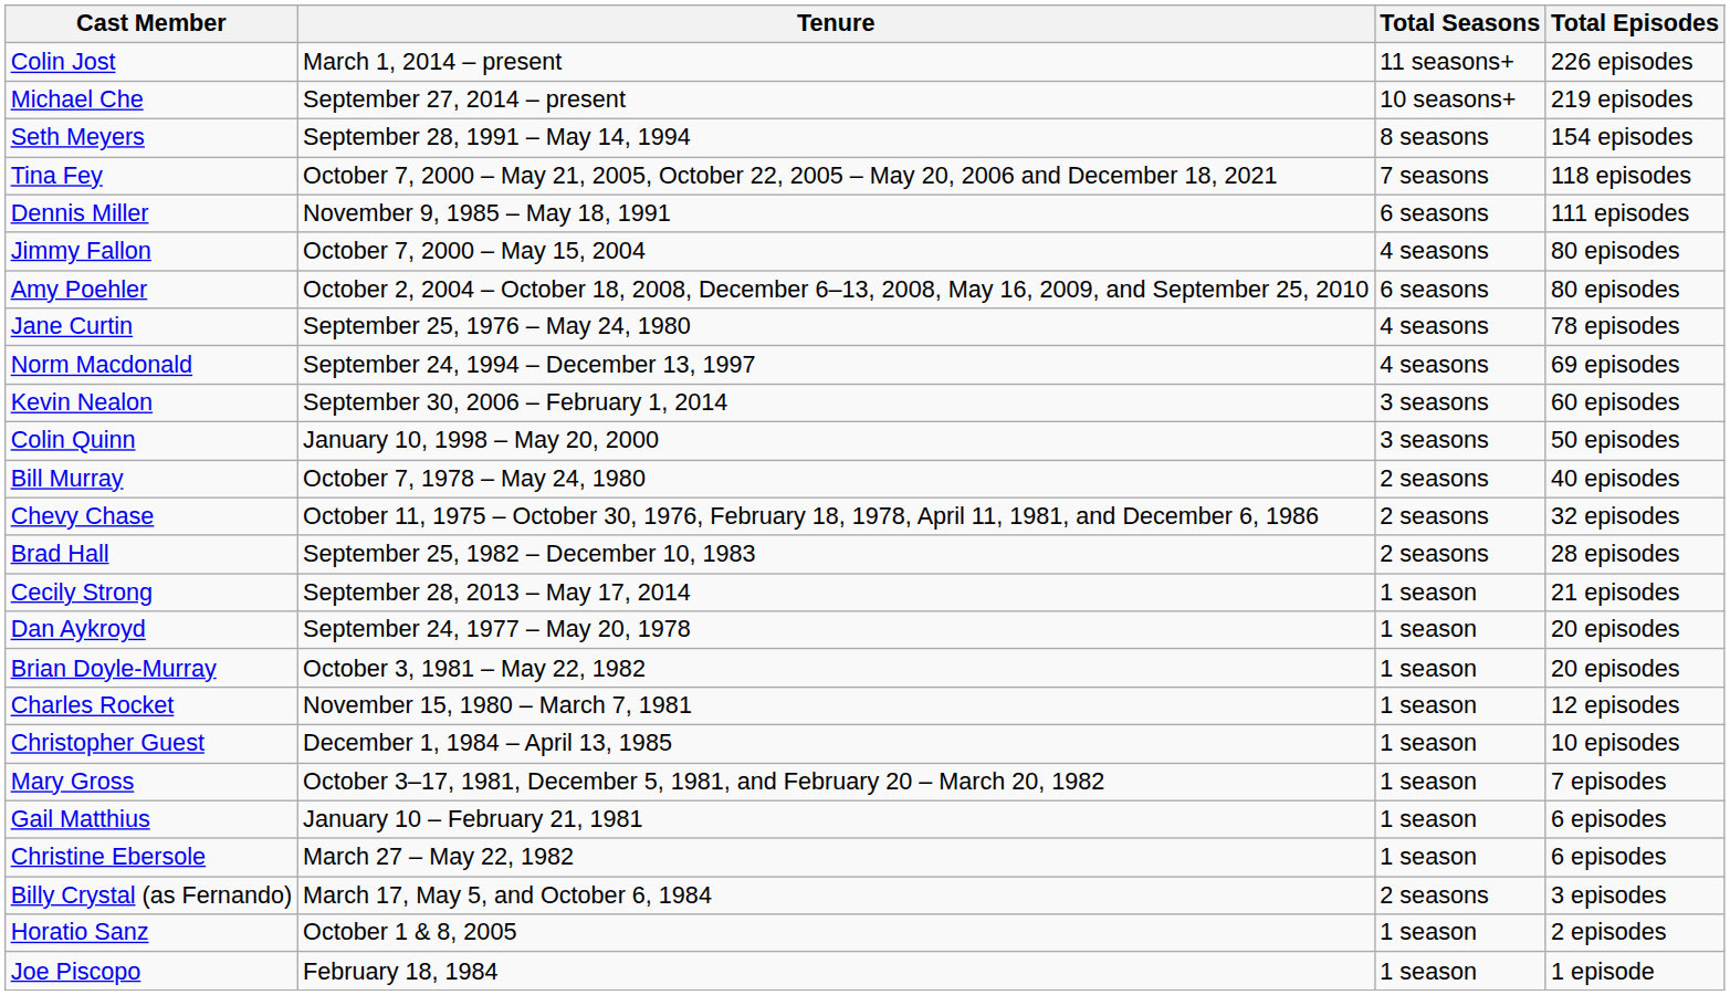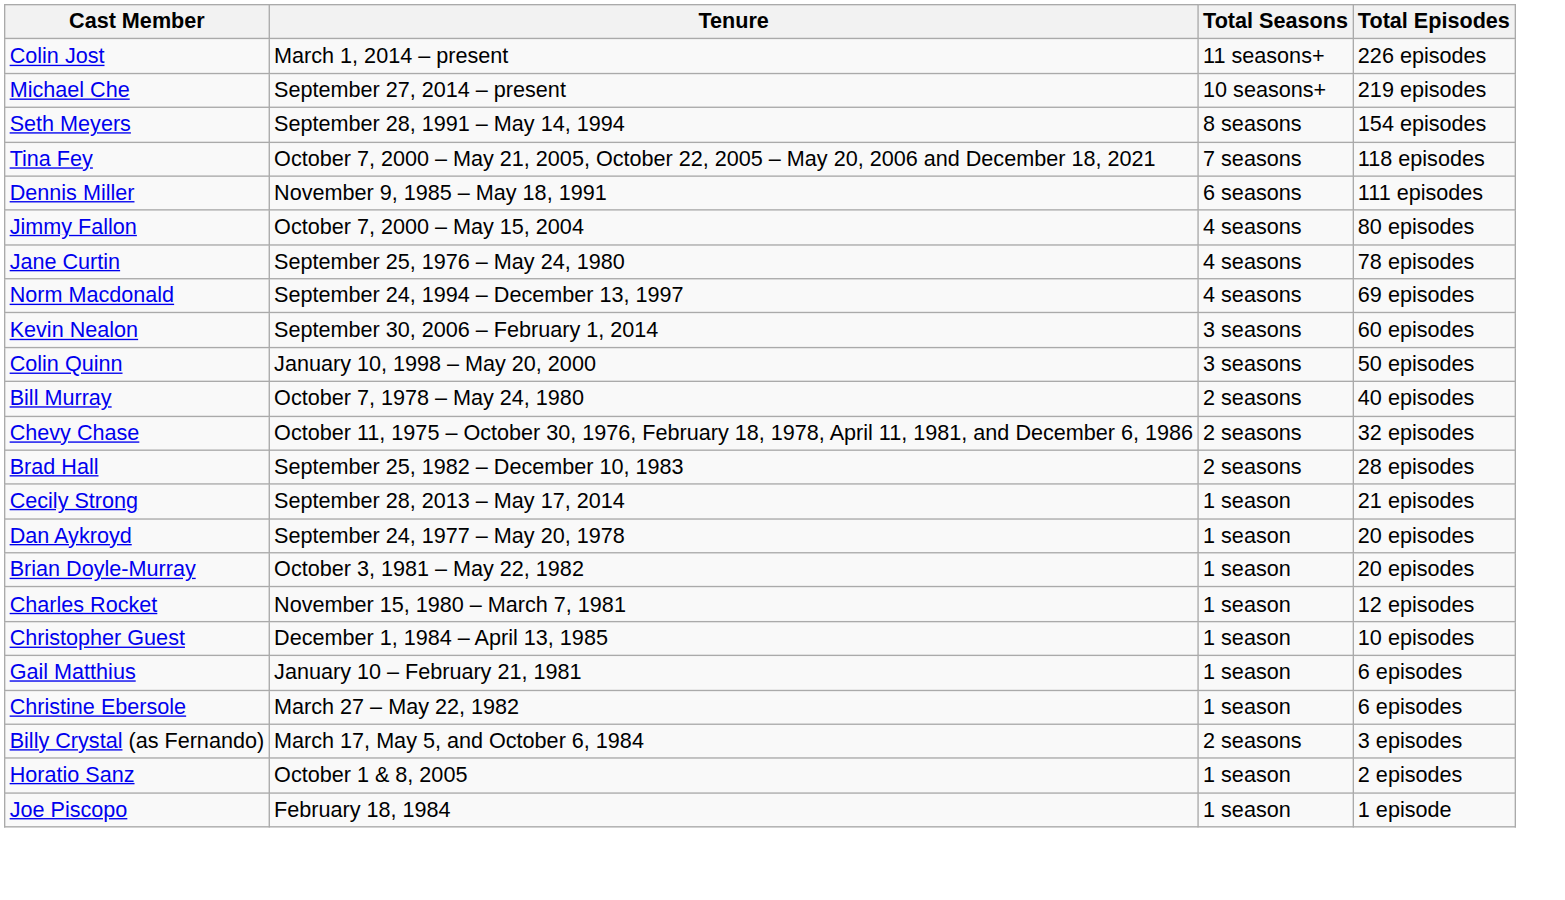- row: Amy Poehler | October 2, 2004 – October 18, 2008, December 6–13, 2008, May 16, 2009, and September 25, 2010 | 6 seasons | 80 episodes
- row: Mary Gross | October 3–17, 1981, December 5, 1981, and February 20 – March 20, 1982 | 1 season | 7 episodes
